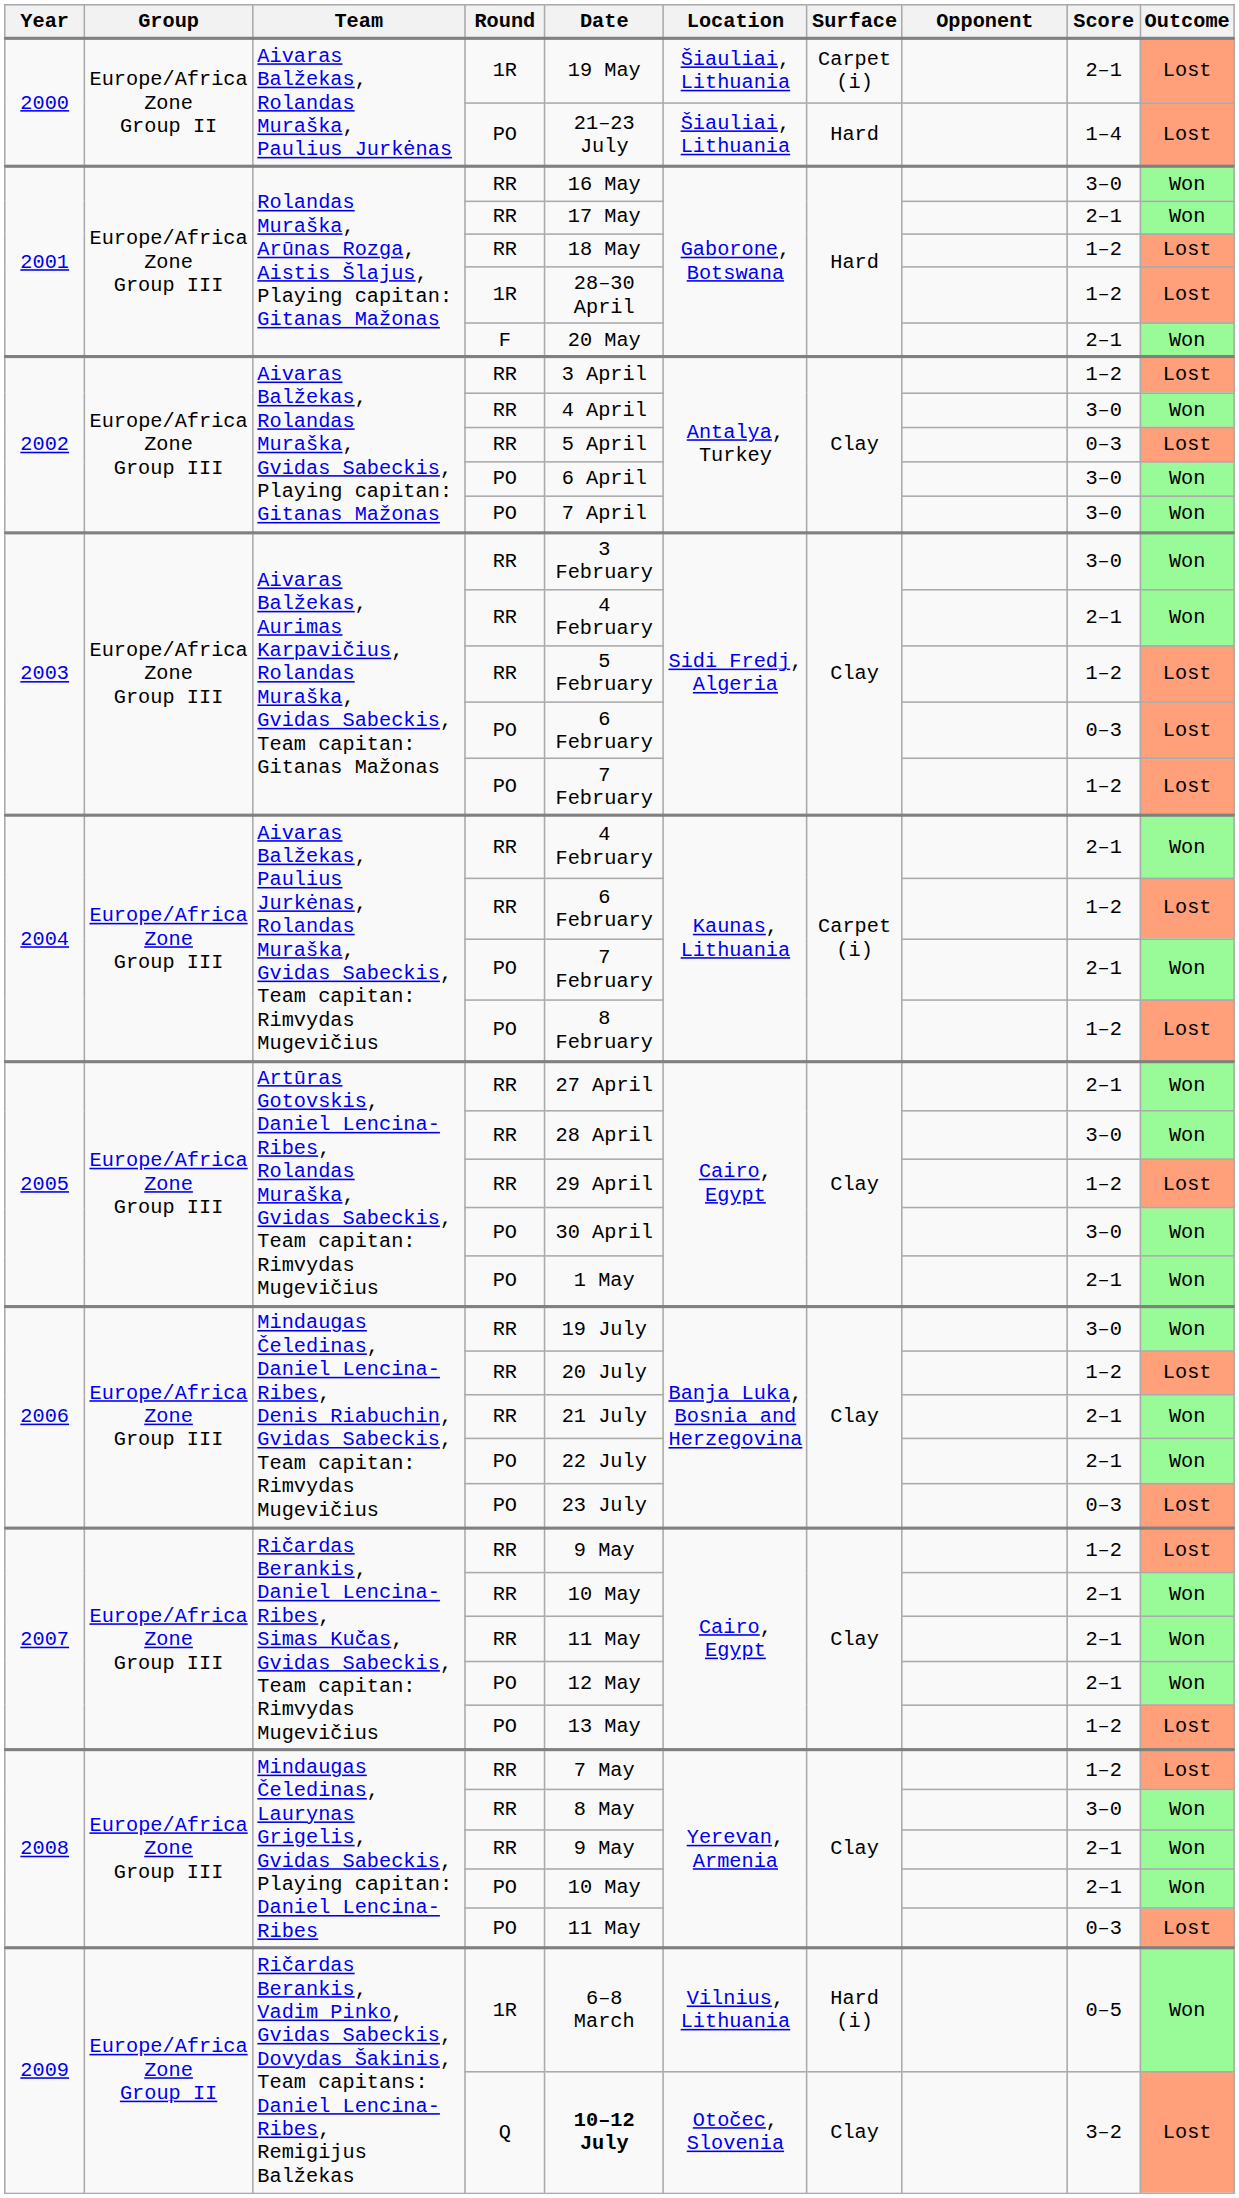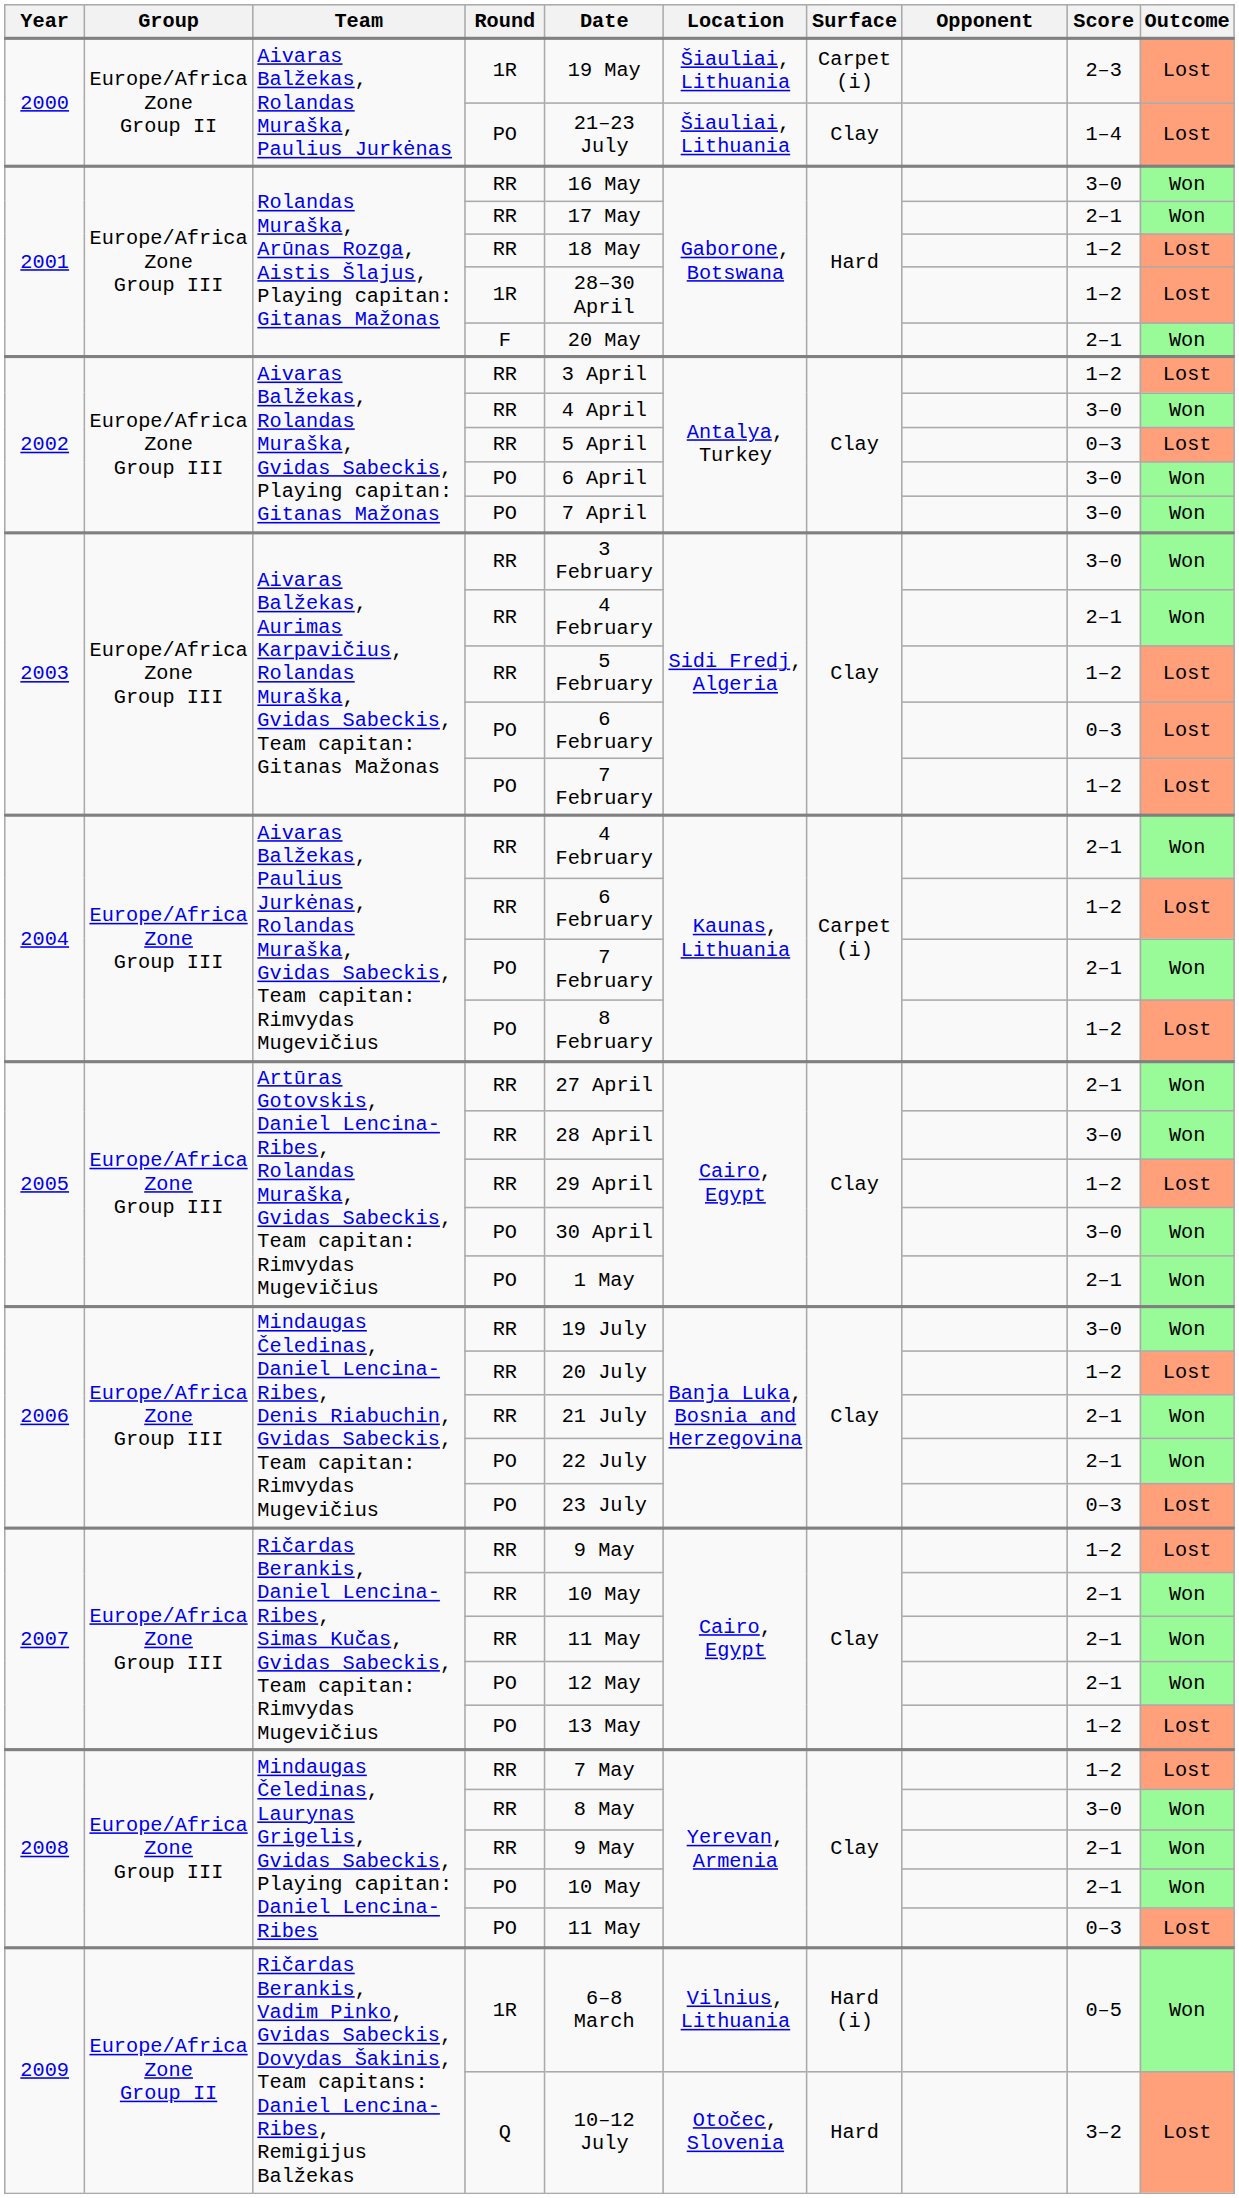2000 / 1R | Score: 2–1 -> 2–3
2000 / PO | Surface: Hard -> Clay
2009 / Q | Date: bold -> normal
2009 / Q | Surface: Clay -> Hard
